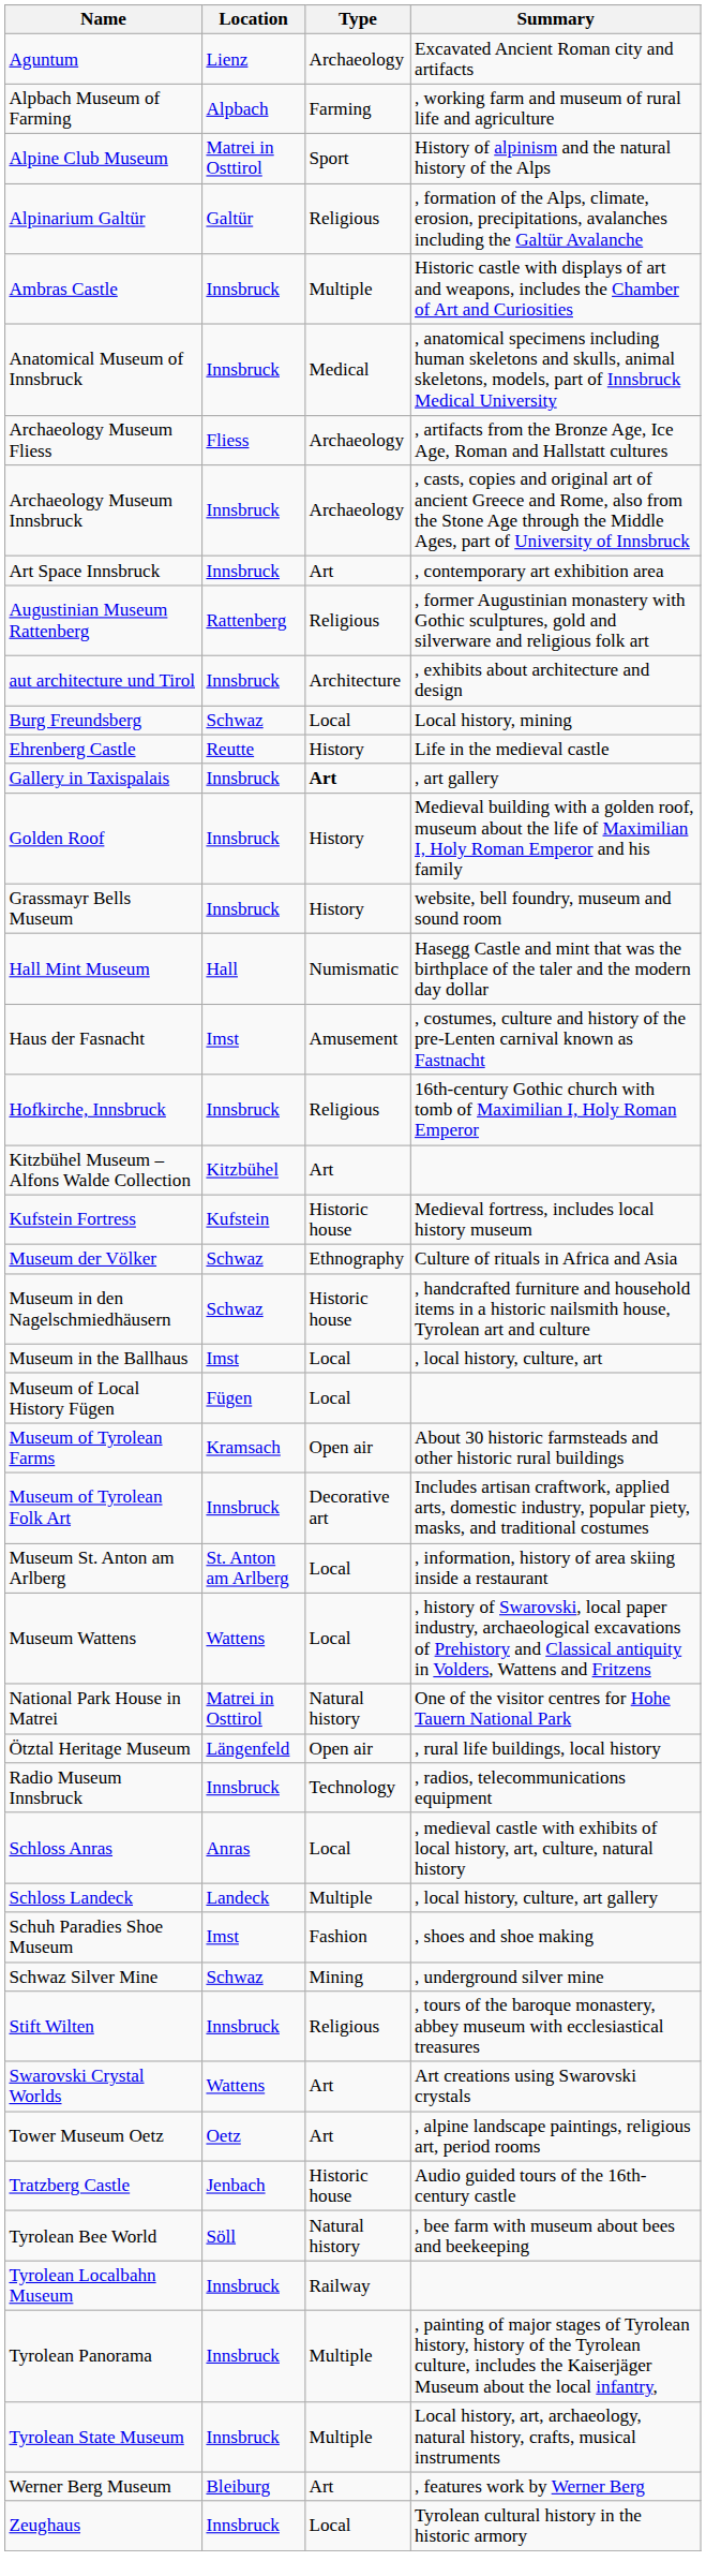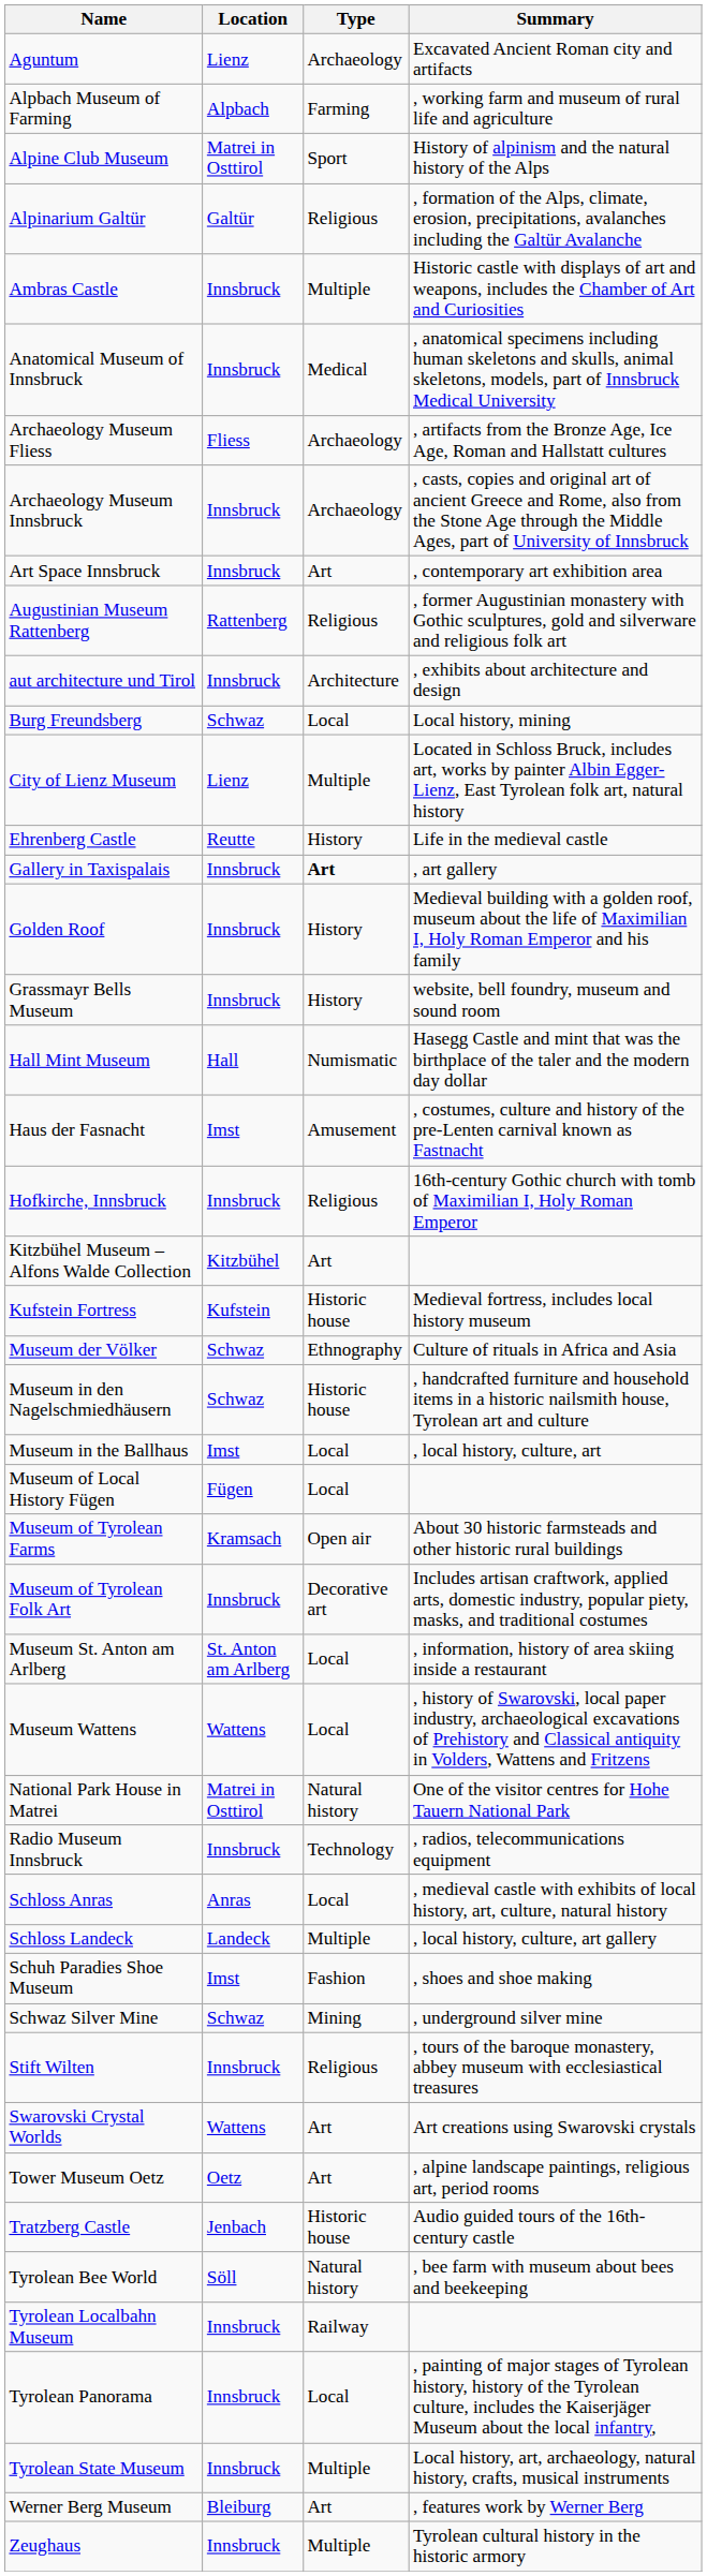+ row: City of Lienz Museum | Lienz | Multiple | Located in Schloss Bruck, includes art, works by painter Albin Egger-Lienz, East Tyrolean folk art, natural history
- row: Ötztal Heritage Museum | Längenfeld | Open air | , rural life buildings, local history
Tyrolean Panorama | Type: Multiple -> Local
Zeughaus | Type: Local -> Multiple
